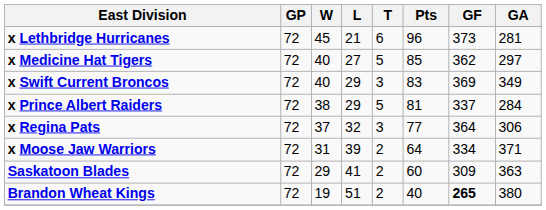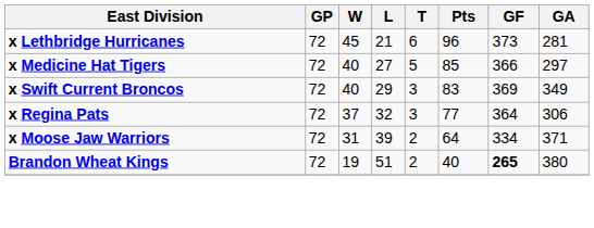x Medicine Hat Tigers | GF: 362 -> 366
- row: x Prince Albert Raiders | 72 | 38 | 29 | 5 | 81 | 337 | 284
- row: Saskatoon Blades | 72 | 29 | 41 | 2 | 60 | 309 | 363
